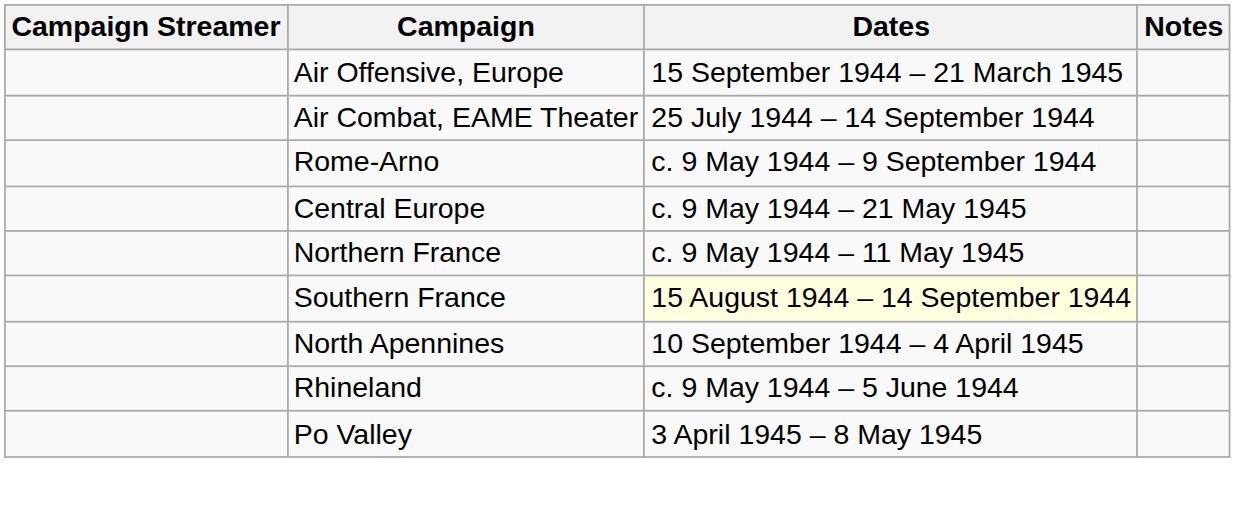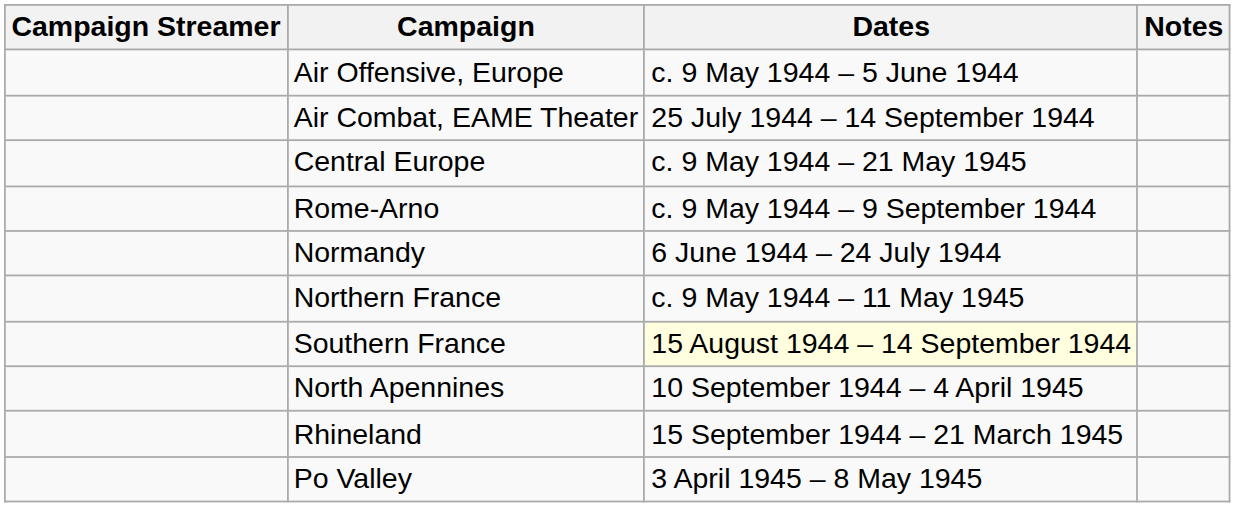Air Offensive, Europe | Dates: 15 September 1944 – 21 March 1945 -> c. 9 May 1944 – 5 June 1944
rows swapped: Central Europe <-> Rome-Arno
+ row: Normandy | 6 June 1944 – 24 July 1944
Rhineland | Dates: c. 9 May 1944 – 5 June 1944 -> 15 September 1944 – 21 March 1945
